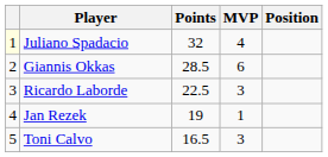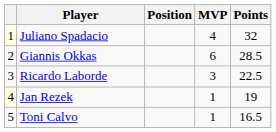columns swapped: Position <-> Points
Jan Rezek | column 1: no background -> lightyellow background
Toni Calvo | MVP: 3 -> 1
